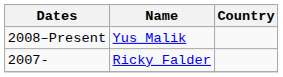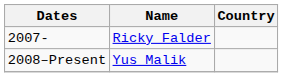rows swapped: 2008–Present <-> 2007-
